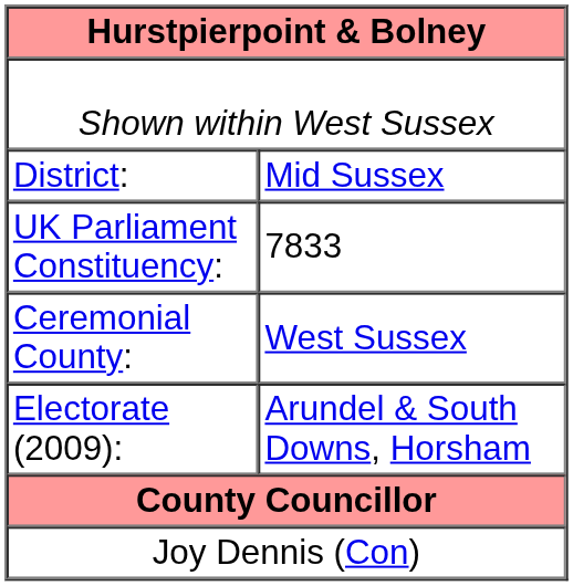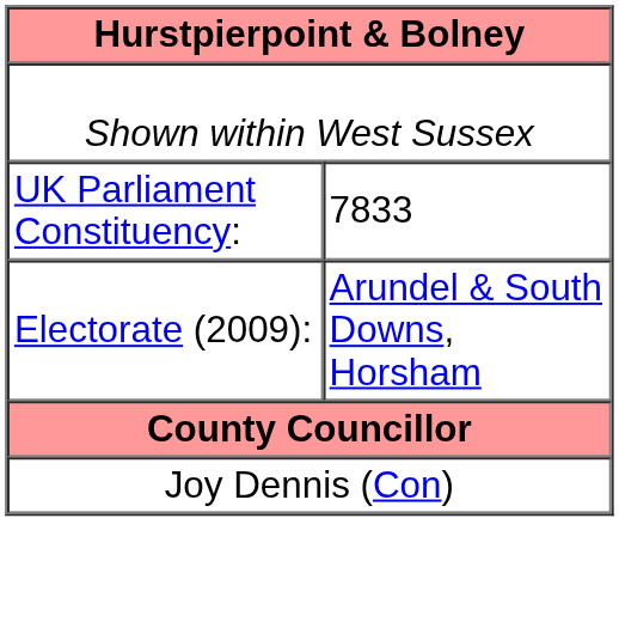- row: District: | Mid Sussex
- row: Ceremonial County: | West Sussex
